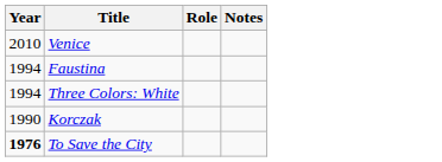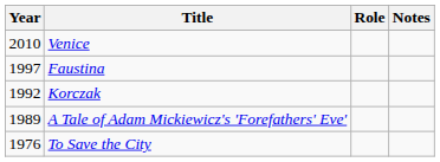Faustina | Year: 1994 -> 1997
- row: 1994 | Three Colors: White
Korczak | Year: 1990 -> 1992
+ row: 1989 | A Tale of Adam Mickiewicz's 'Forefathers' Eve'
To Save the City | Year: bold -> normal
